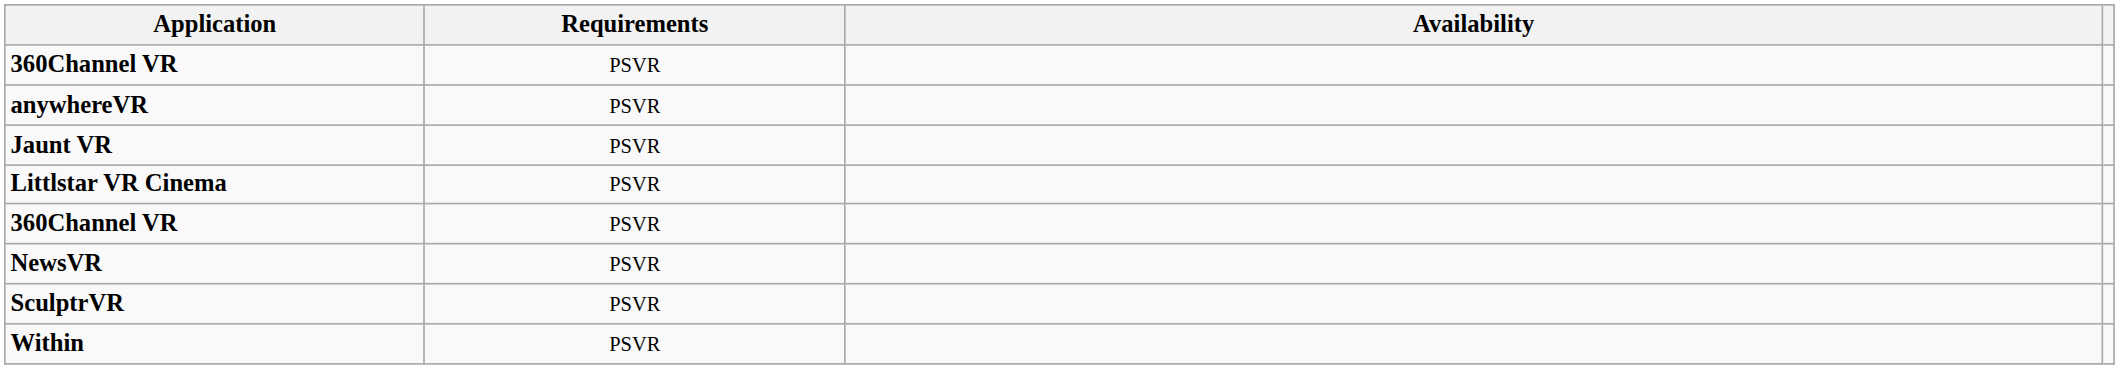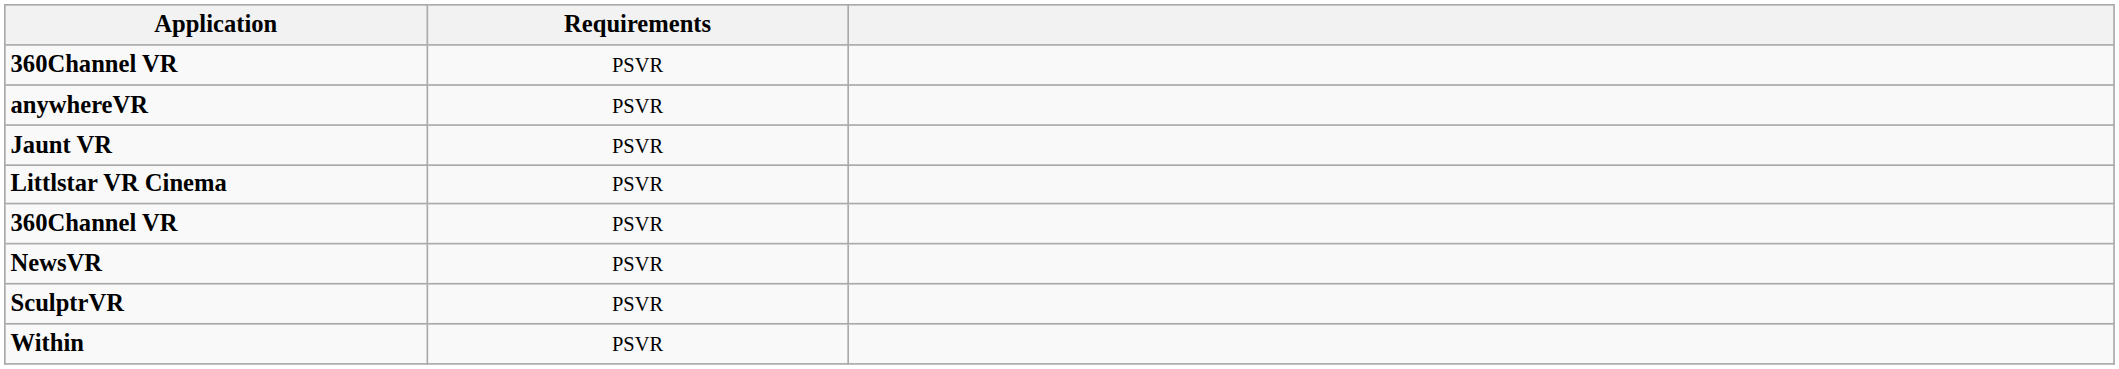- column: Availability
